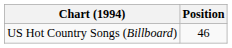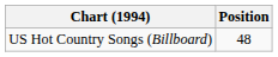US Hot Country Songs (Billboard) | Position: 46 -> 48
